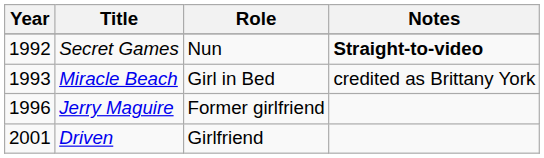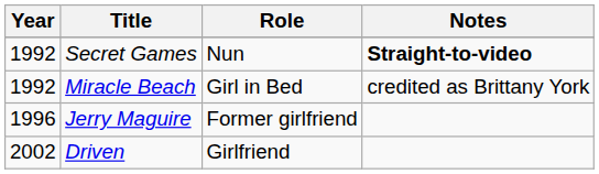Miracle Beach | Year: 1993 -> 1992
Driven | Year: 2001 -> 2002
